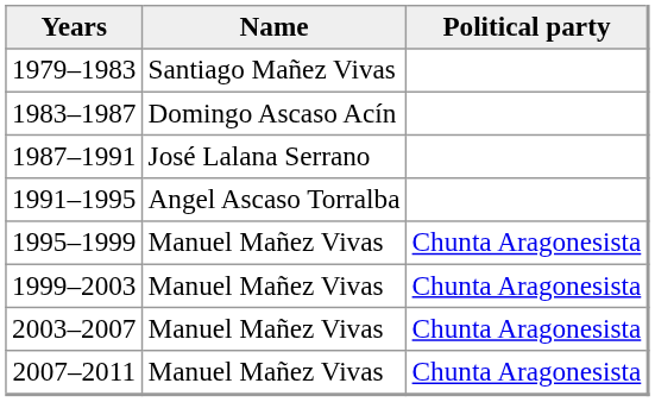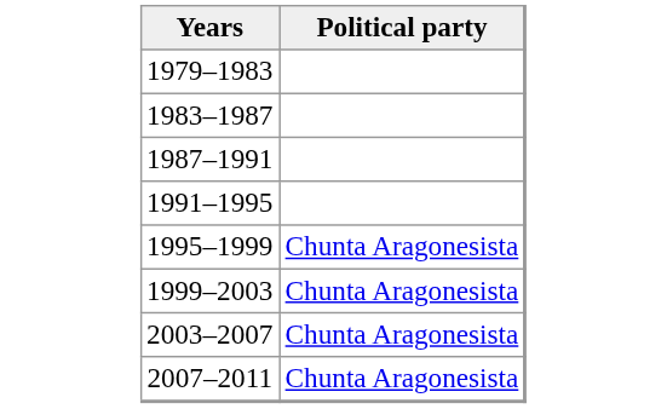- column: Name | Santiago Mañez Vivas | Domingo Ascaso Acín | José Lalana Serrano | Angel Ascaso Torralba | Manuel Mañez Vivas | Manuel Mañez Vivas | Manuel Mañez Vivas | Manuel Mañez Vivas
